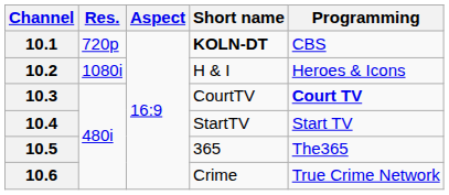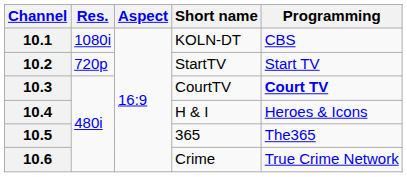10.1 | Res.: 720p -> 1080i
10.1 | Short name: bold -> normal
10.2 | Res.: 1080i -> 720p
10.2 | Short name: H & I -> StartTV
10.2 | Programming: Heroes & Icons -> Start TV
10.4 | Short name: StartTV -> H & I
10.4 | Programming: Start TV -> Heroes & Icons
